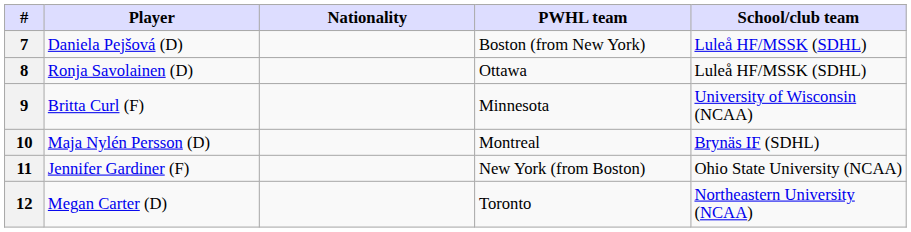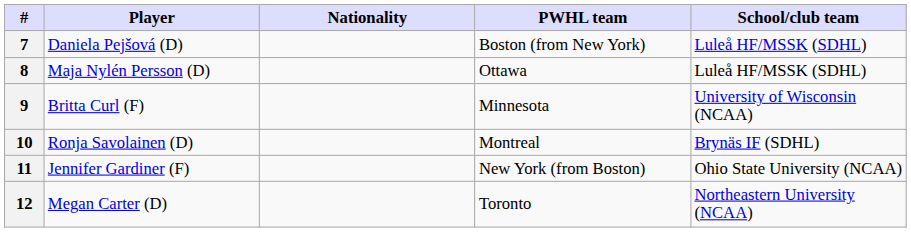8 | Player: Ronja Savolainen (D) -> Maja Nylén Persson (D)
10 | Player: Maja Nylén Persson (D) -> Ronja Savolainen (D)
